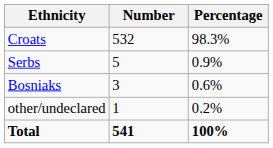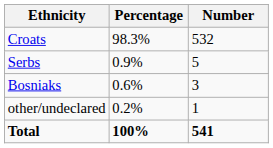columns swapped: Number <-> Percentage
